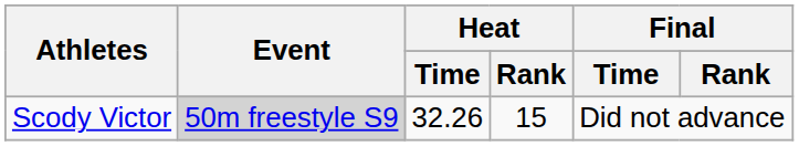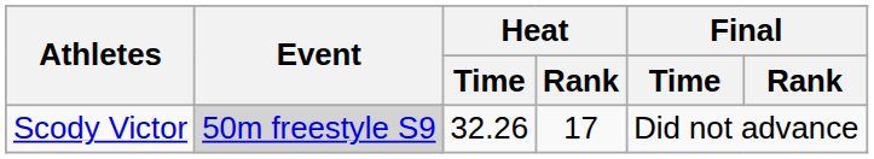Scody Victor | Heat / Rank: 15 -> 17
